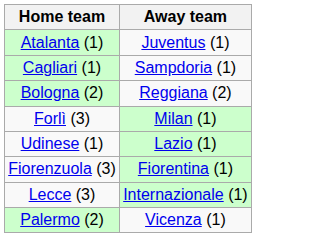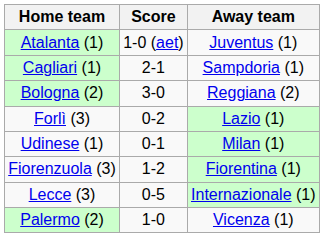+ column: Score | 1-0 (aet) | 2-1 | 3-0 | 0-2 | 0-1 | 1-2 | 0-5 | 1-0
Forlì (3) | Away team: Milan (1) -> Lazio (1)
Udinese (1) | Away team: Lazio (1) -> Milan (1)
